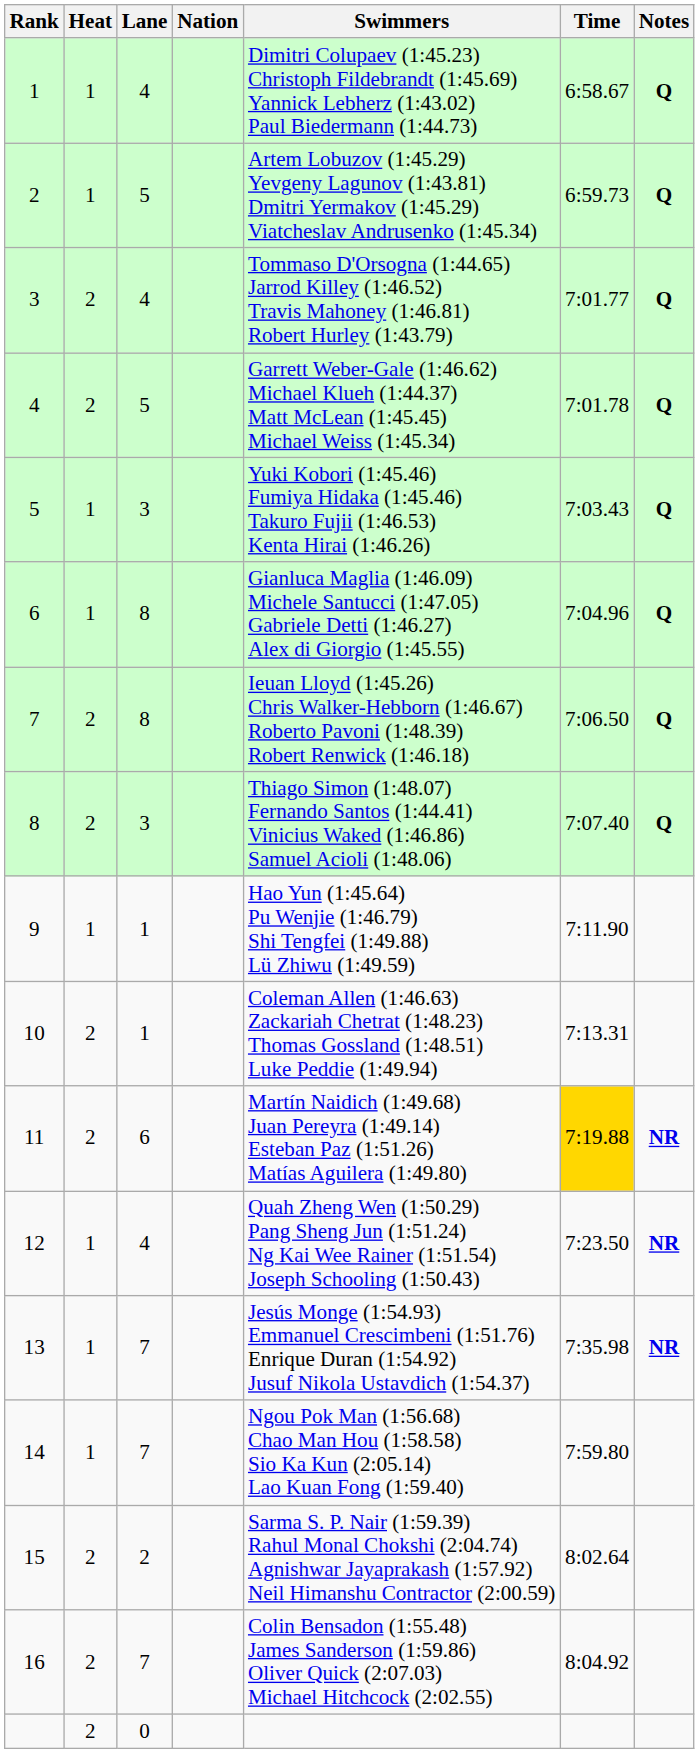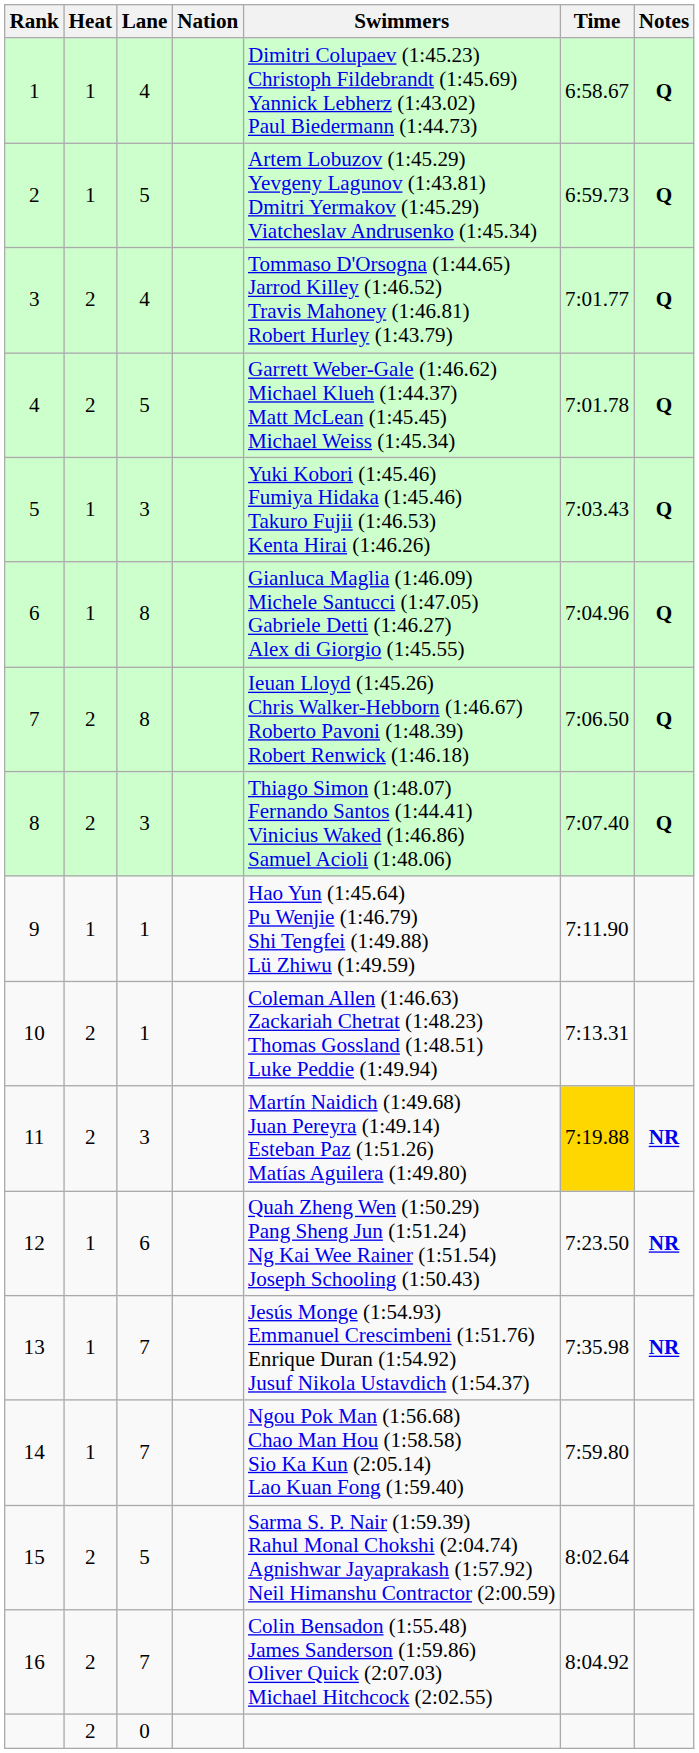11 | Lane: 6 -> 3
12 | Lane: 4 -> 6
15 | Lane: 2 -> 5
